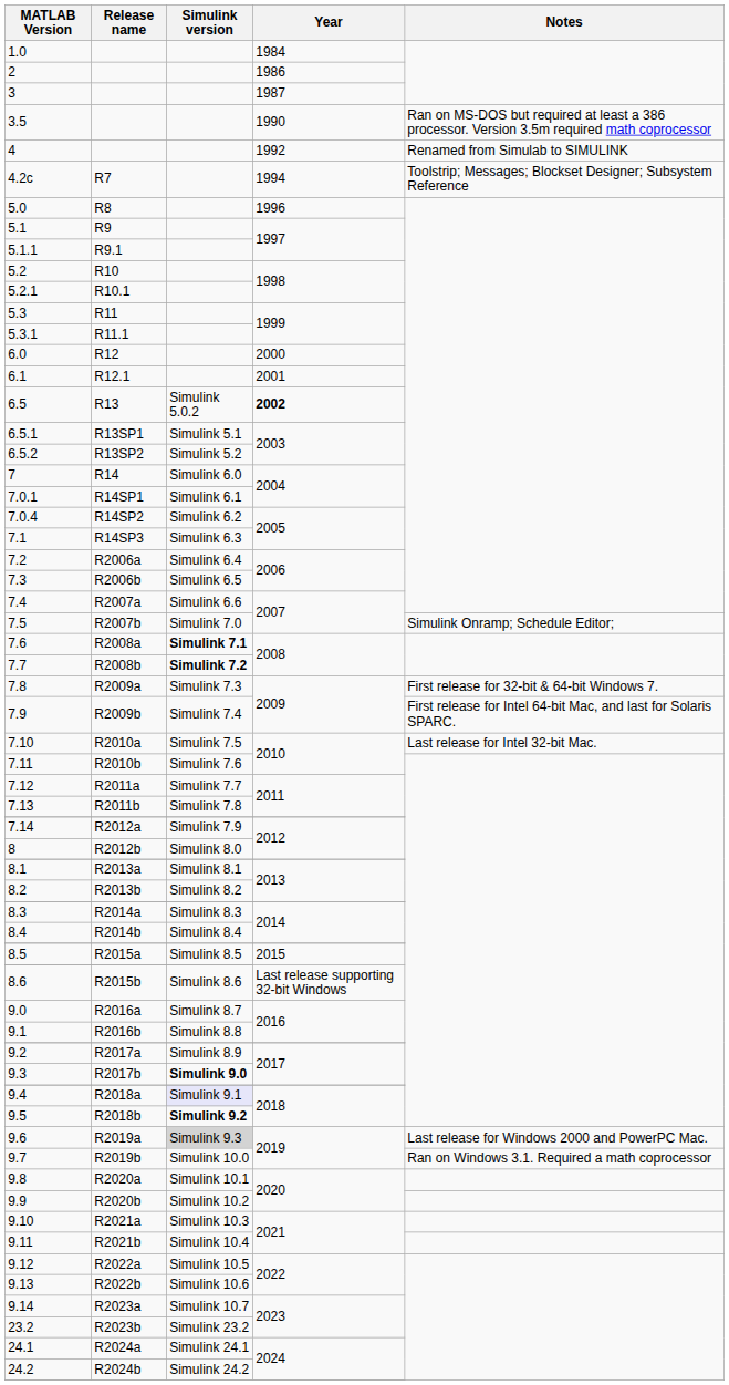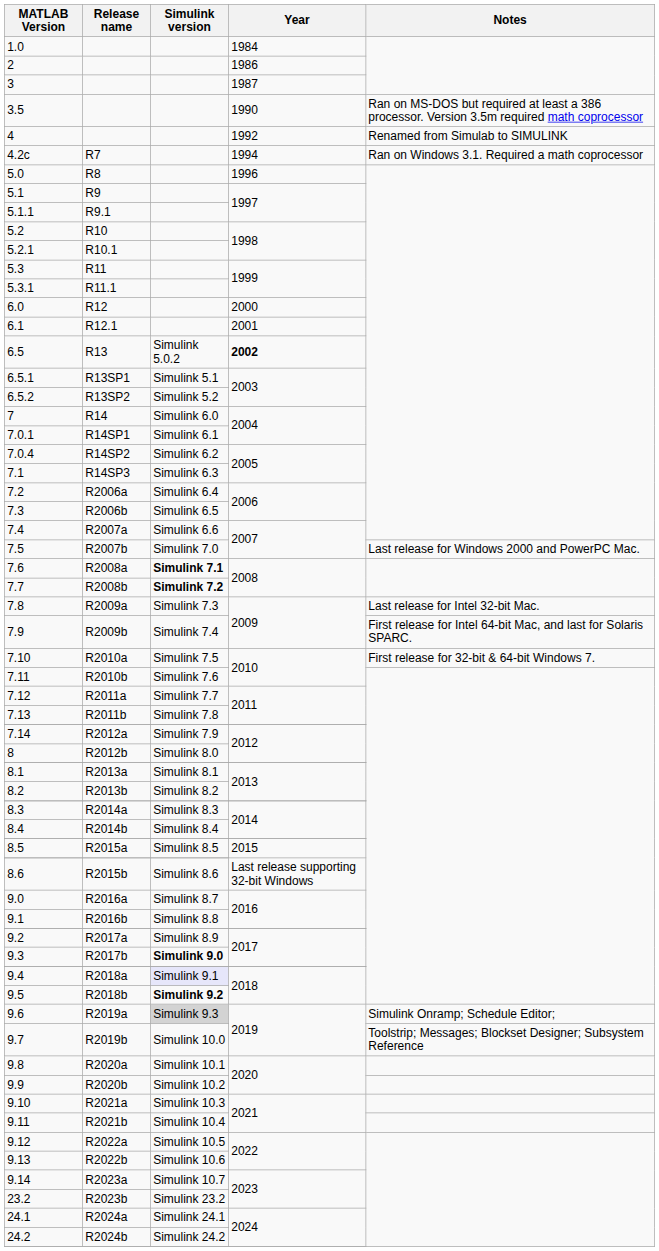R7 | Notes: Toolstrip; Messages; Blockset Designer; Subsystem Reference -> Ran on Windows 3.1. Required a math coprocessor
R2007b | Notes: Simulink Onramp; Schedule Editor; -> Last release for Windows 2000 and PowerPC Mac.
R2009a | Notes: First release for 32-bit & 64-bit Windows 7. -> Last release for Intel 32-bit Mac.
R2010a | Notes: Last release for Intel 32-bit Mac. -> First release for 32-bit & 64-bit Windows 7.
R2019a | Notes: Last release for Windows 2000 and PowerPC Mac. -> Simulink Onramp; Schedule Editor;
R2019b | Notes: Ran on Windows 3.1. Required a math coprocessor -> Toolstrip; Messages; Blockset Designer; Subsystem Reference
